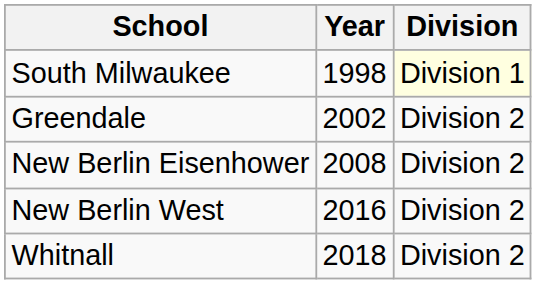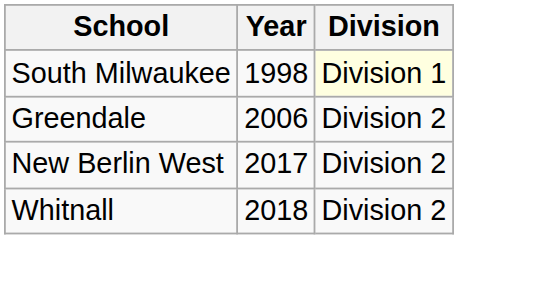Greendale | Year: 2002 -> 2006
- row: New Berlin Eisenhower | 2008 | Division 2
New Berlin West | Year: 2016 -> 2017
